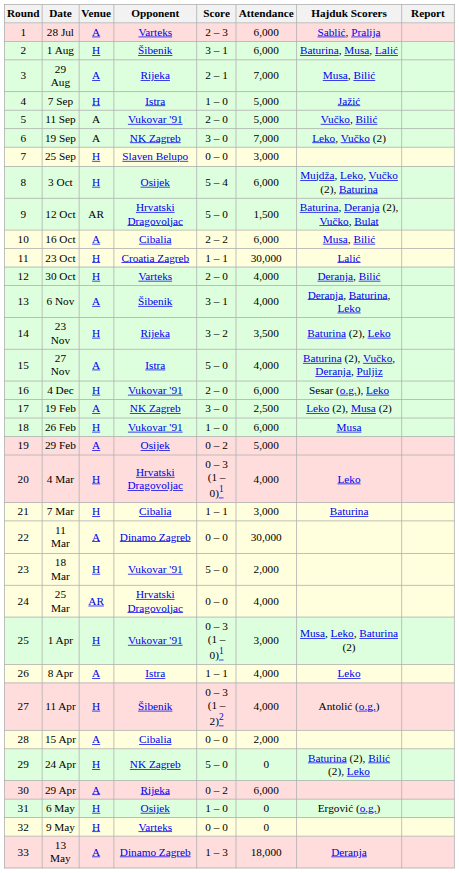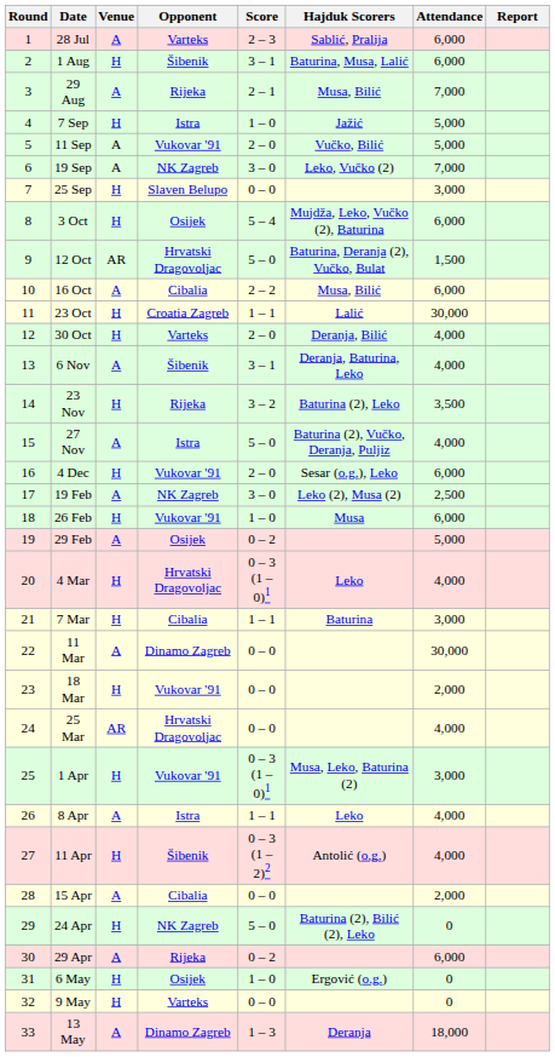columns swapped: Attendance <-> Hajduk Scorers
18 Mar | Score: 5 – 0 -> 0 – 0
